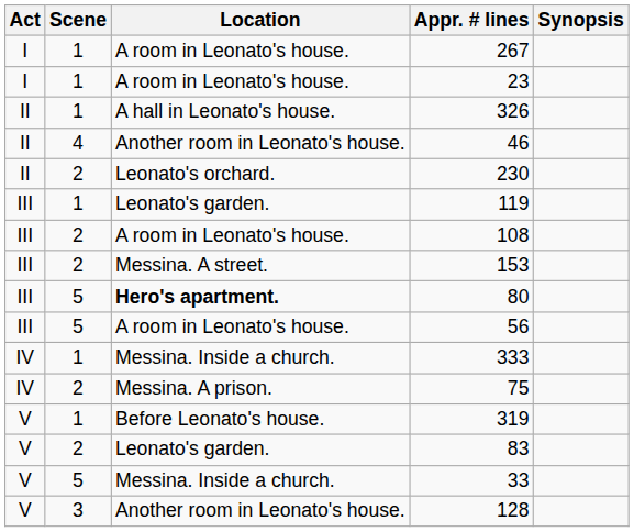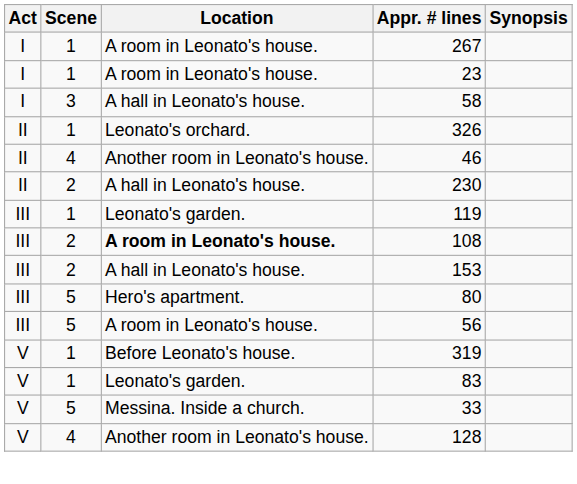+ row: I | 3 | A hall in Leonato's house. | 58
326 | Location: A hall in Leonato's house. -> Leonato's orchard.
230 | Location: Leonato's orchard. -> A hall in Leonato's house.
108 | Location: normal -> bold
153 | Location: Messina. A street. -> A hall in Leonato's house.
80 | Location: bold -> normal
- row: IV | 1 | Messina. Inside a church. | 333
- row: IV | 2 | Messina. A prison. | 75
83 | Scene: 2 -> 1
128 | Scene: 3 -> 4
